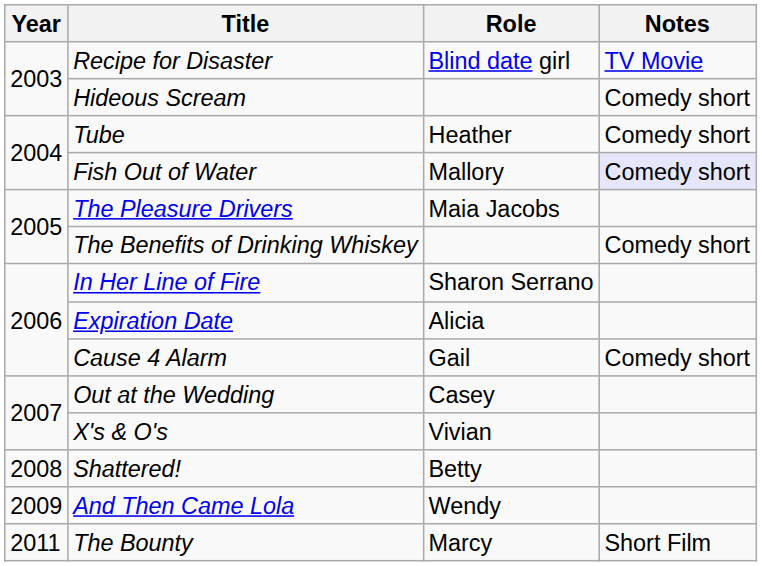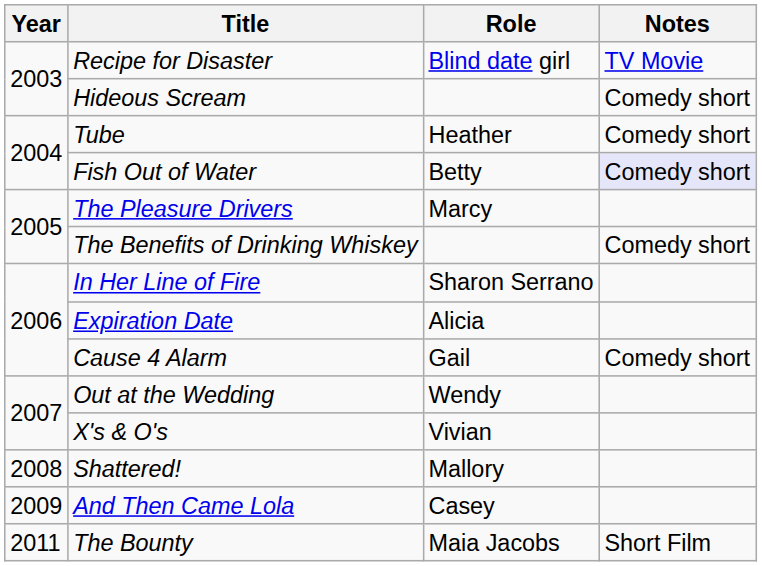Fish Out of Water | Role: Mallory -> Betty
The Pleasure Drivers | Role: Maia Jacobs -> Marcy
Out at the Wedding | Role: Casey -> Wendy
Shattered! | Role: Betty -> Mallory
And Then Came Lola | Role: Wendy -> Casey
The Bounty | Role: Marcy -> Maia Jacobs
